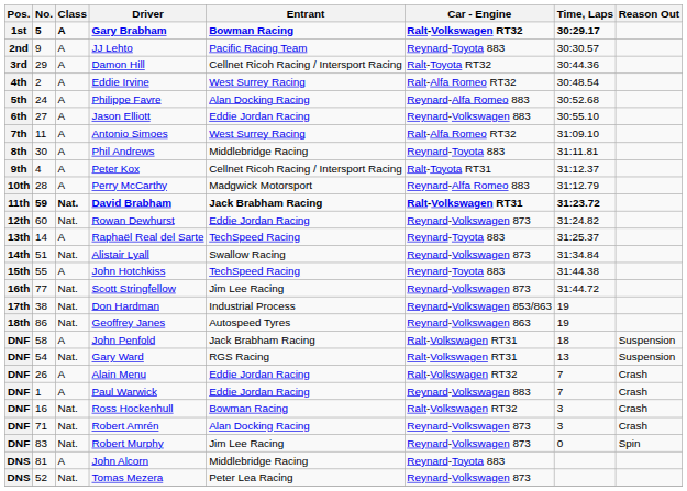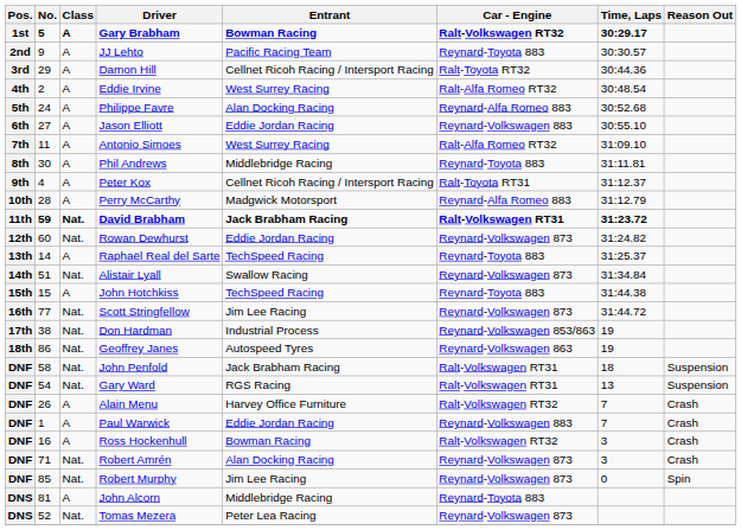John Hotchkiss | No.: 55 -> 15
John Penfold | Class: A -> Nat.
Alain Menu | Entrant: Eddie Jordan Racing -> Harvey Office Furniture
Ross Hockenhull | Class: Nat. -> A
Robert Murphy | No.: 83 -> 85
